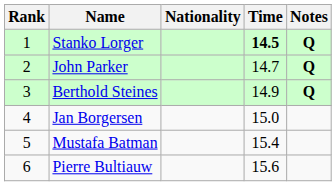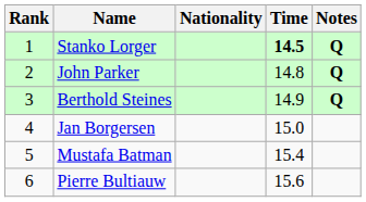John Parker | Time: 14.7 -> 14.8
